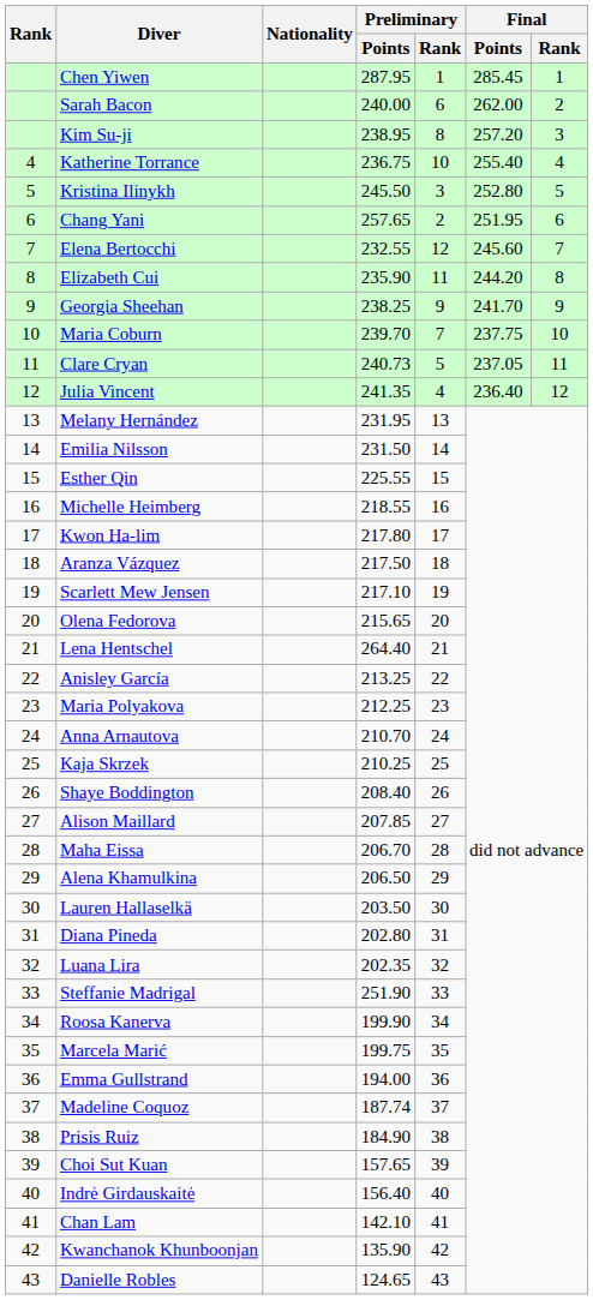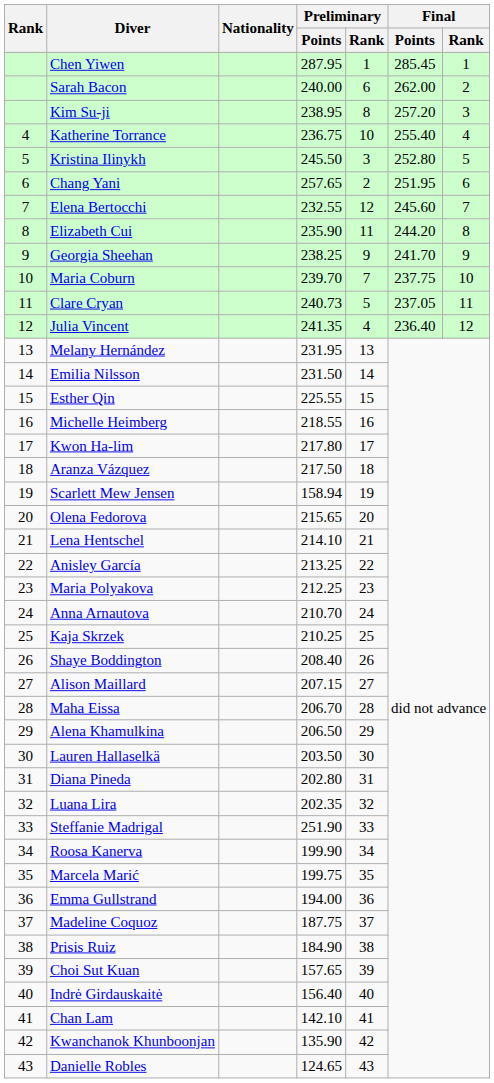Scarlett Mew Jensen | Preliminary / Points: 217.10 -> 158.94
Lena Hentschel | Preliminary / Points: 264.40 -> 214.10
Alison Maillard | Preliminary / Points: 207.85 -> 207.15
Madeline Coquoz | Preliminary / Points: 187.74 -> 187.75
